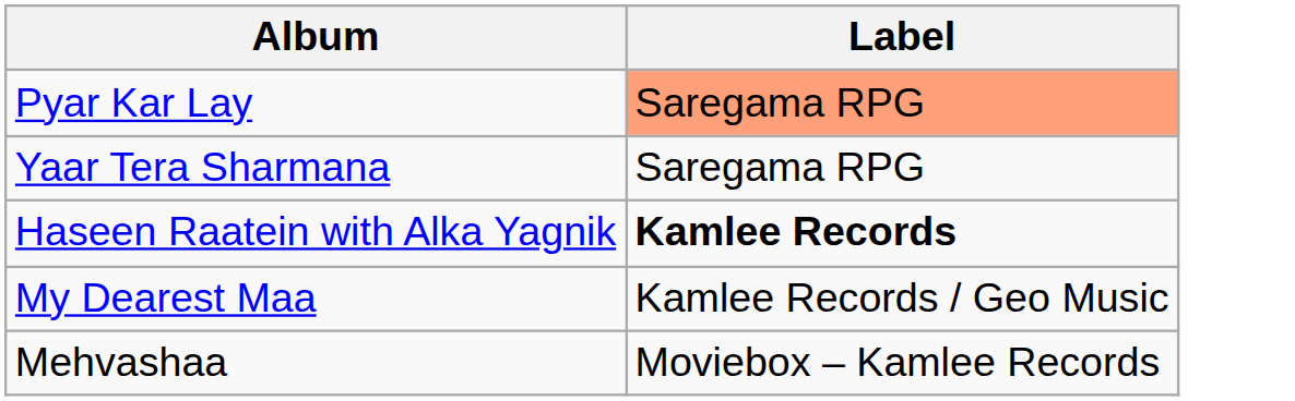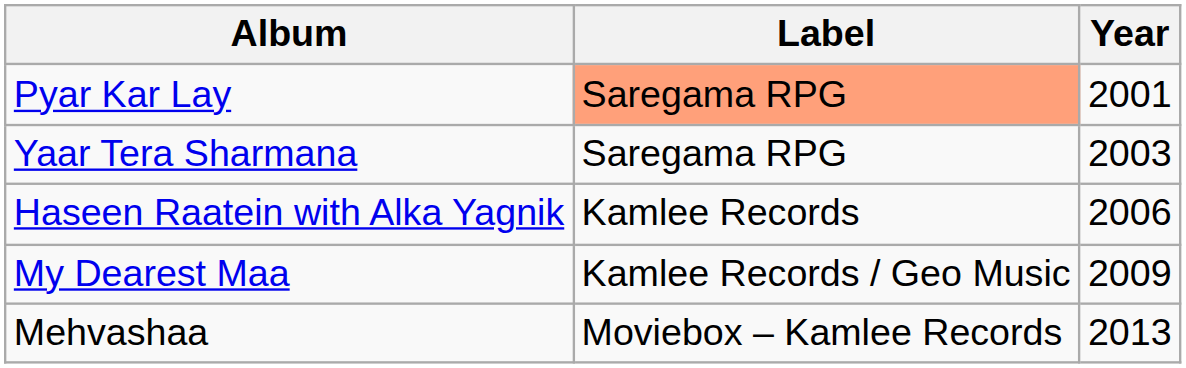+ column: Year | 2001 | 2003 | 2006 | 2009 | 2013
Haseen Raatein with Alka Yagnik | Label: bold -> normal
